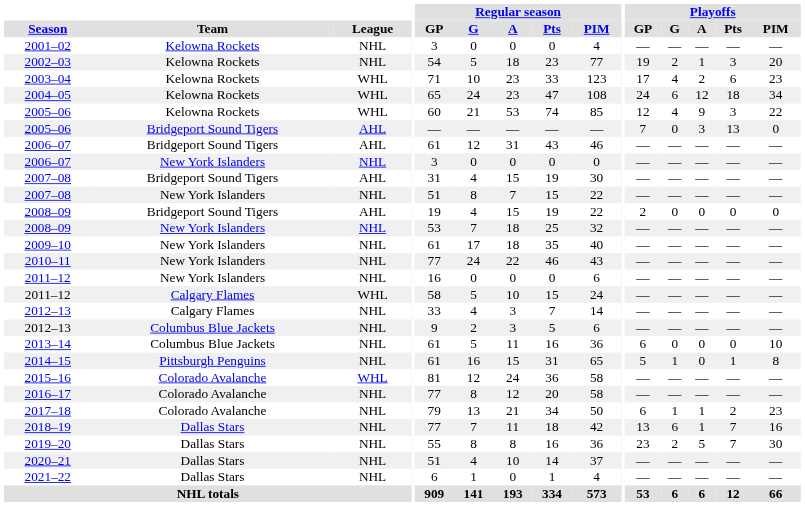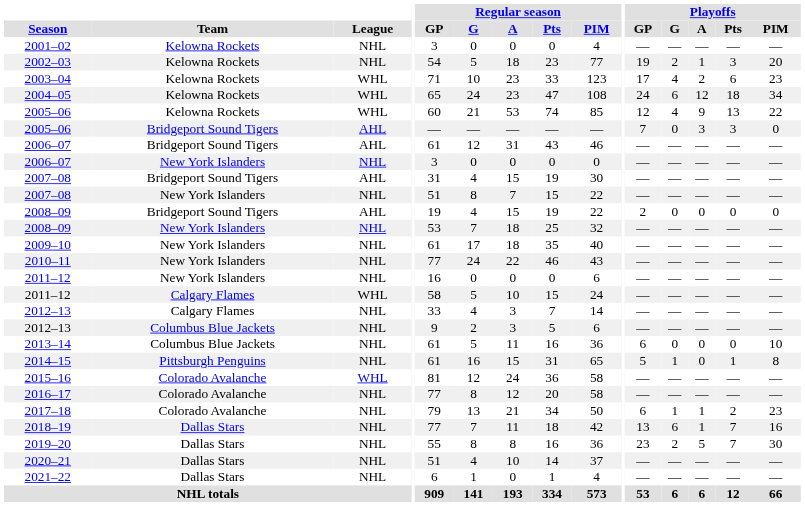2005–06 / Kelowna Rockets | Playoffs / Pts: 3 -> 13
2005–06 / Bridgeport Sound Tigers | Playoffs / Pts: 13 -> 3
